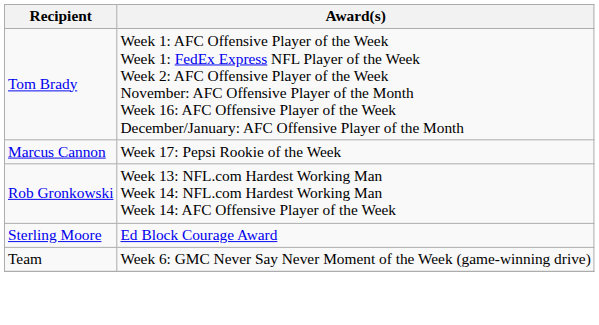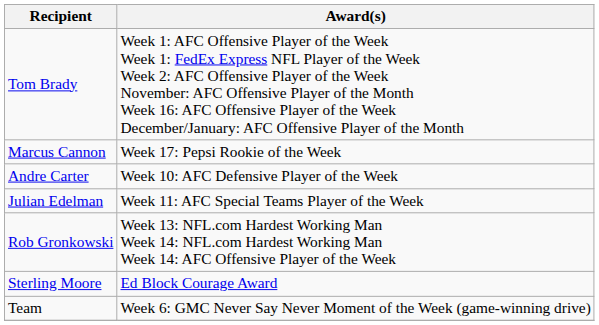+ row: Andre Carter | Week 10: AFC Defensive Player of the Week
+ row: Julian Edelman | Week 11: AFC Special Teams Player of the Week
